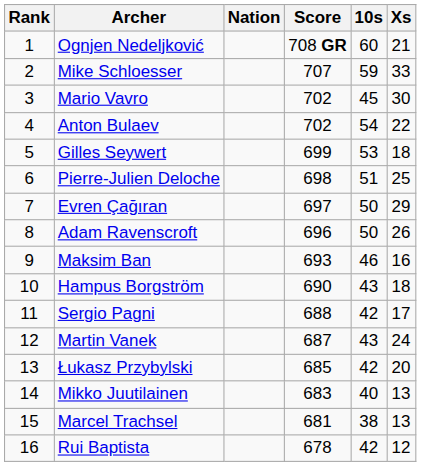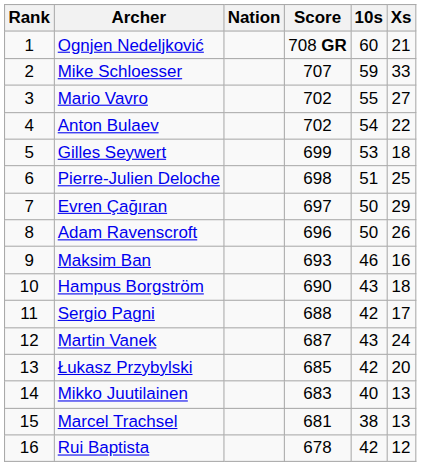Mario Vavro | 10s: 45 -> 55
Mario Vavro | Xs: 30 -> 27
